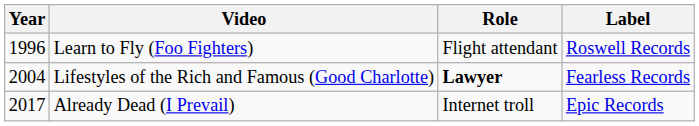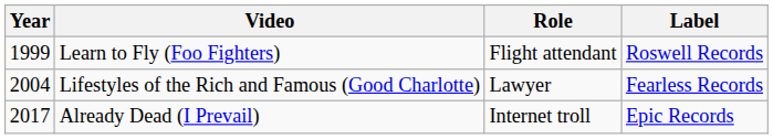Learn to Fly (Foo Fighters) | Year: 1996 -> 1999
Lifestyles of the Rich and Famous (Good Charlotte) | Role: bold -> normal
